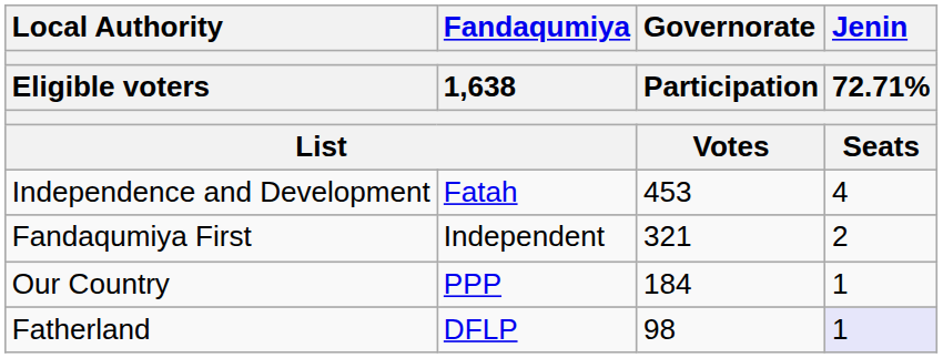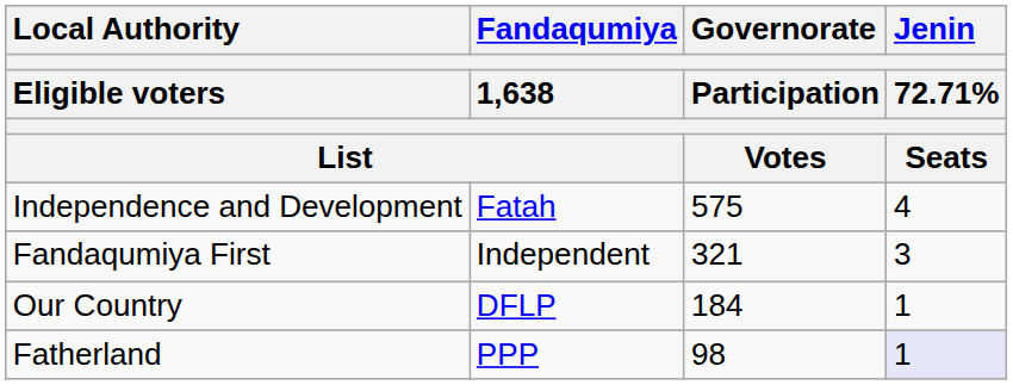Independence and Development | Governorate / Participation / Votes: 453 -> 575
Fandaqumiya First | Jenin / 72.71% / Seats: 2 -> 3
Our Country | Fandaqumiya / 1,638 / List: PPP -> DFLP
Fatherland | Fandaqumiya / 1,638 / List: DFLP -> PPP
